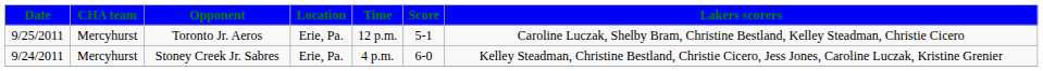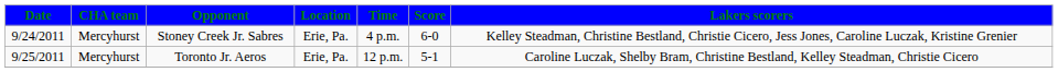rows swapped: Stoney Creek Jr. Sabres <-> Toronto Jr. Aeros
